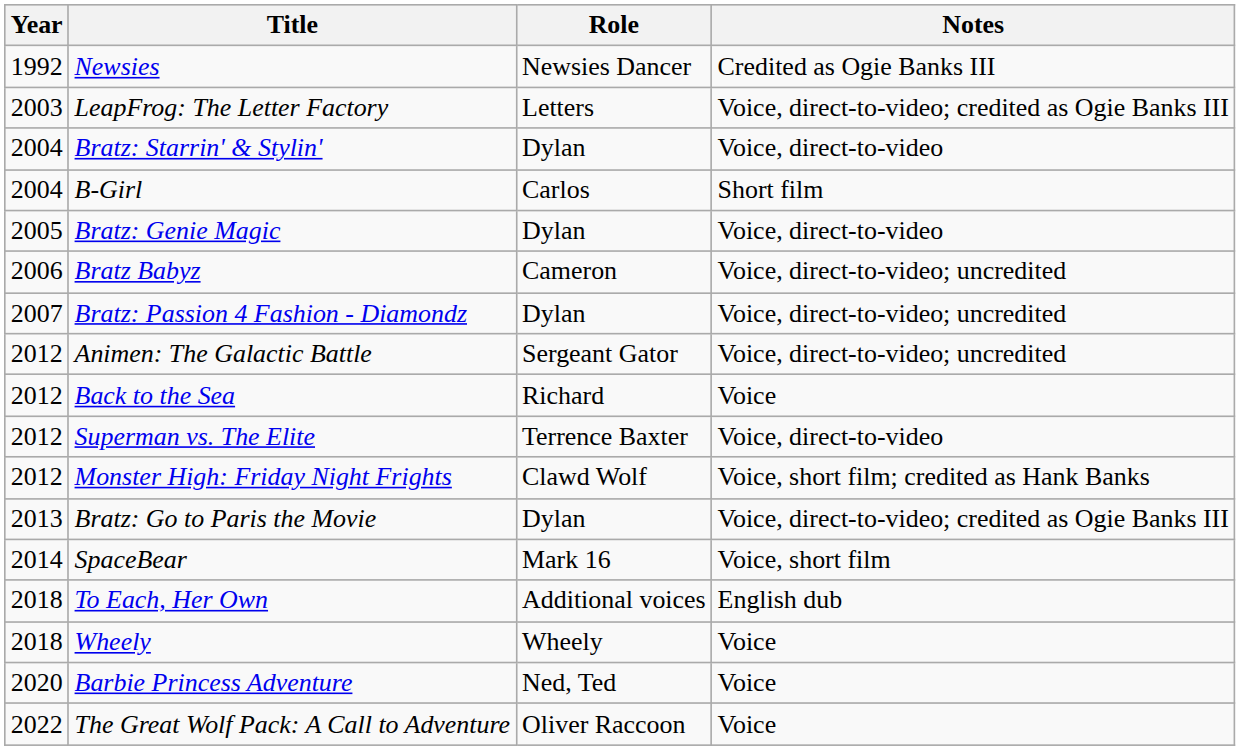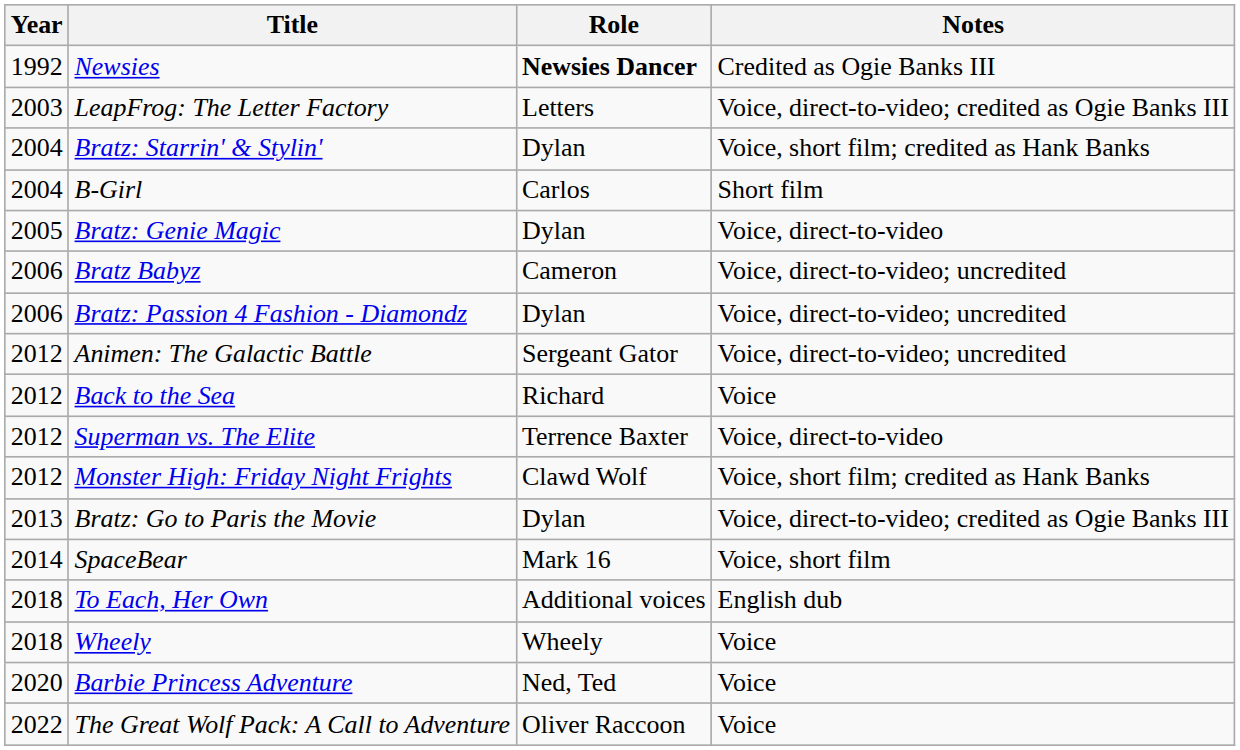Newsies | Role: normal -> bold
Bratz: Starrin' & Stylin' | Notes: Voice, direct-to-video -> Voice, short film; credited as Hank Banks
Bratz: Passion 4 Fashion - Diamondz | Year: 2007 -> 2006
